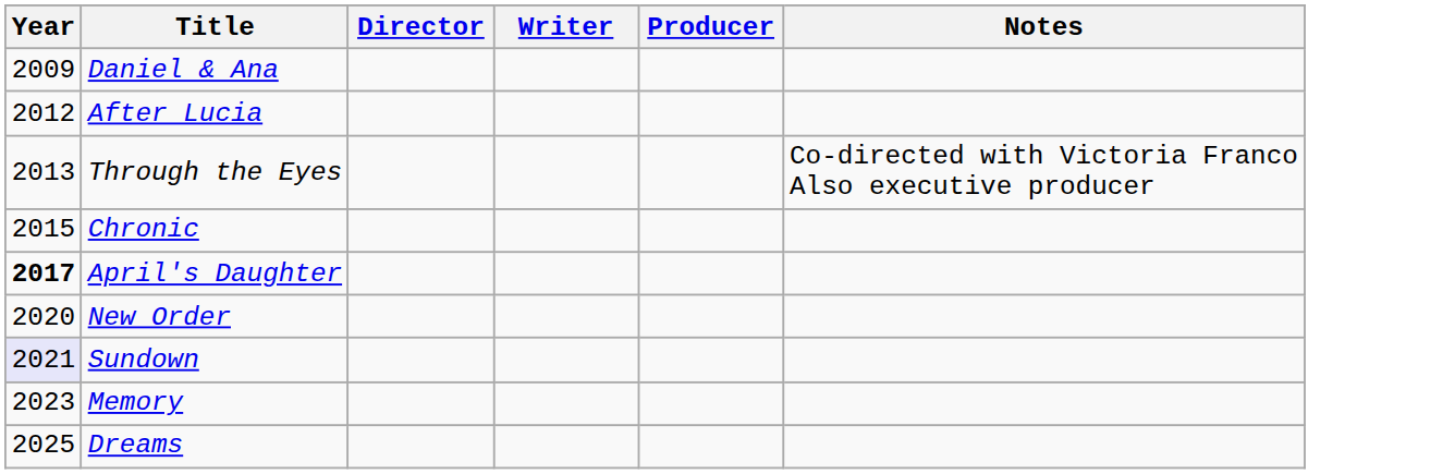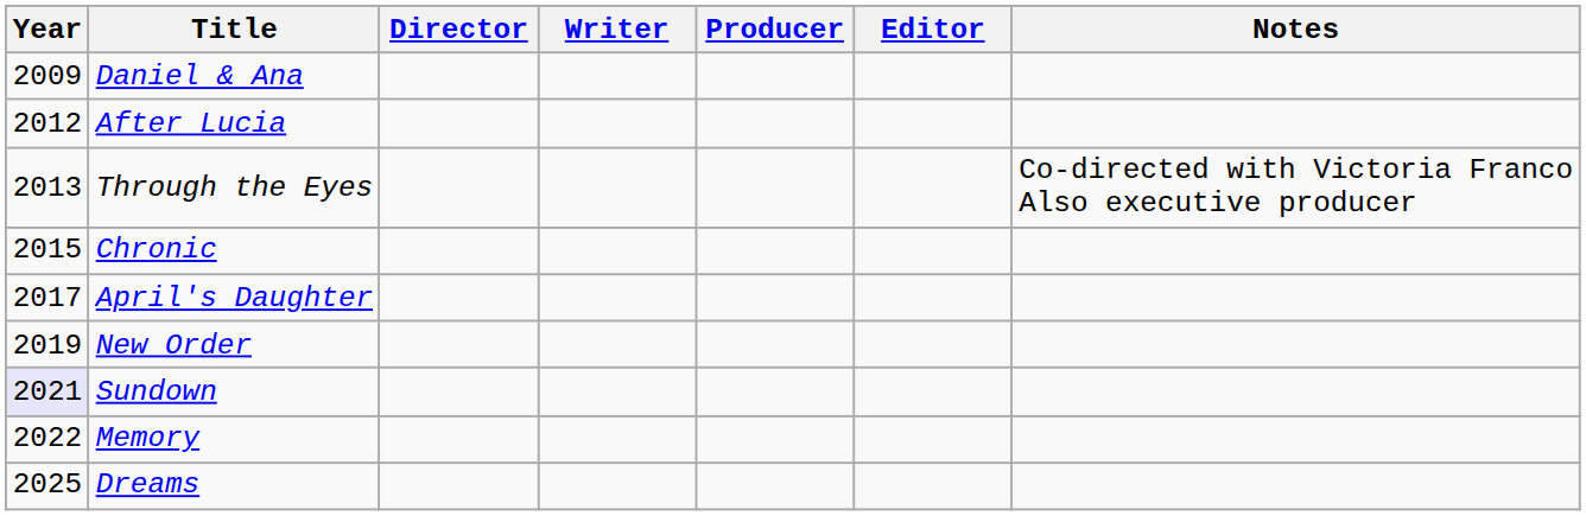+ column: Editor
April's Daughter | Year: bold -> normal
New Order | Year: 2020 -> 2019
Memory | Year: 2023 -> 2022
